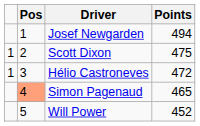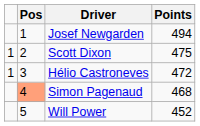Simon Pagenaud | Points: 465 -> 468
